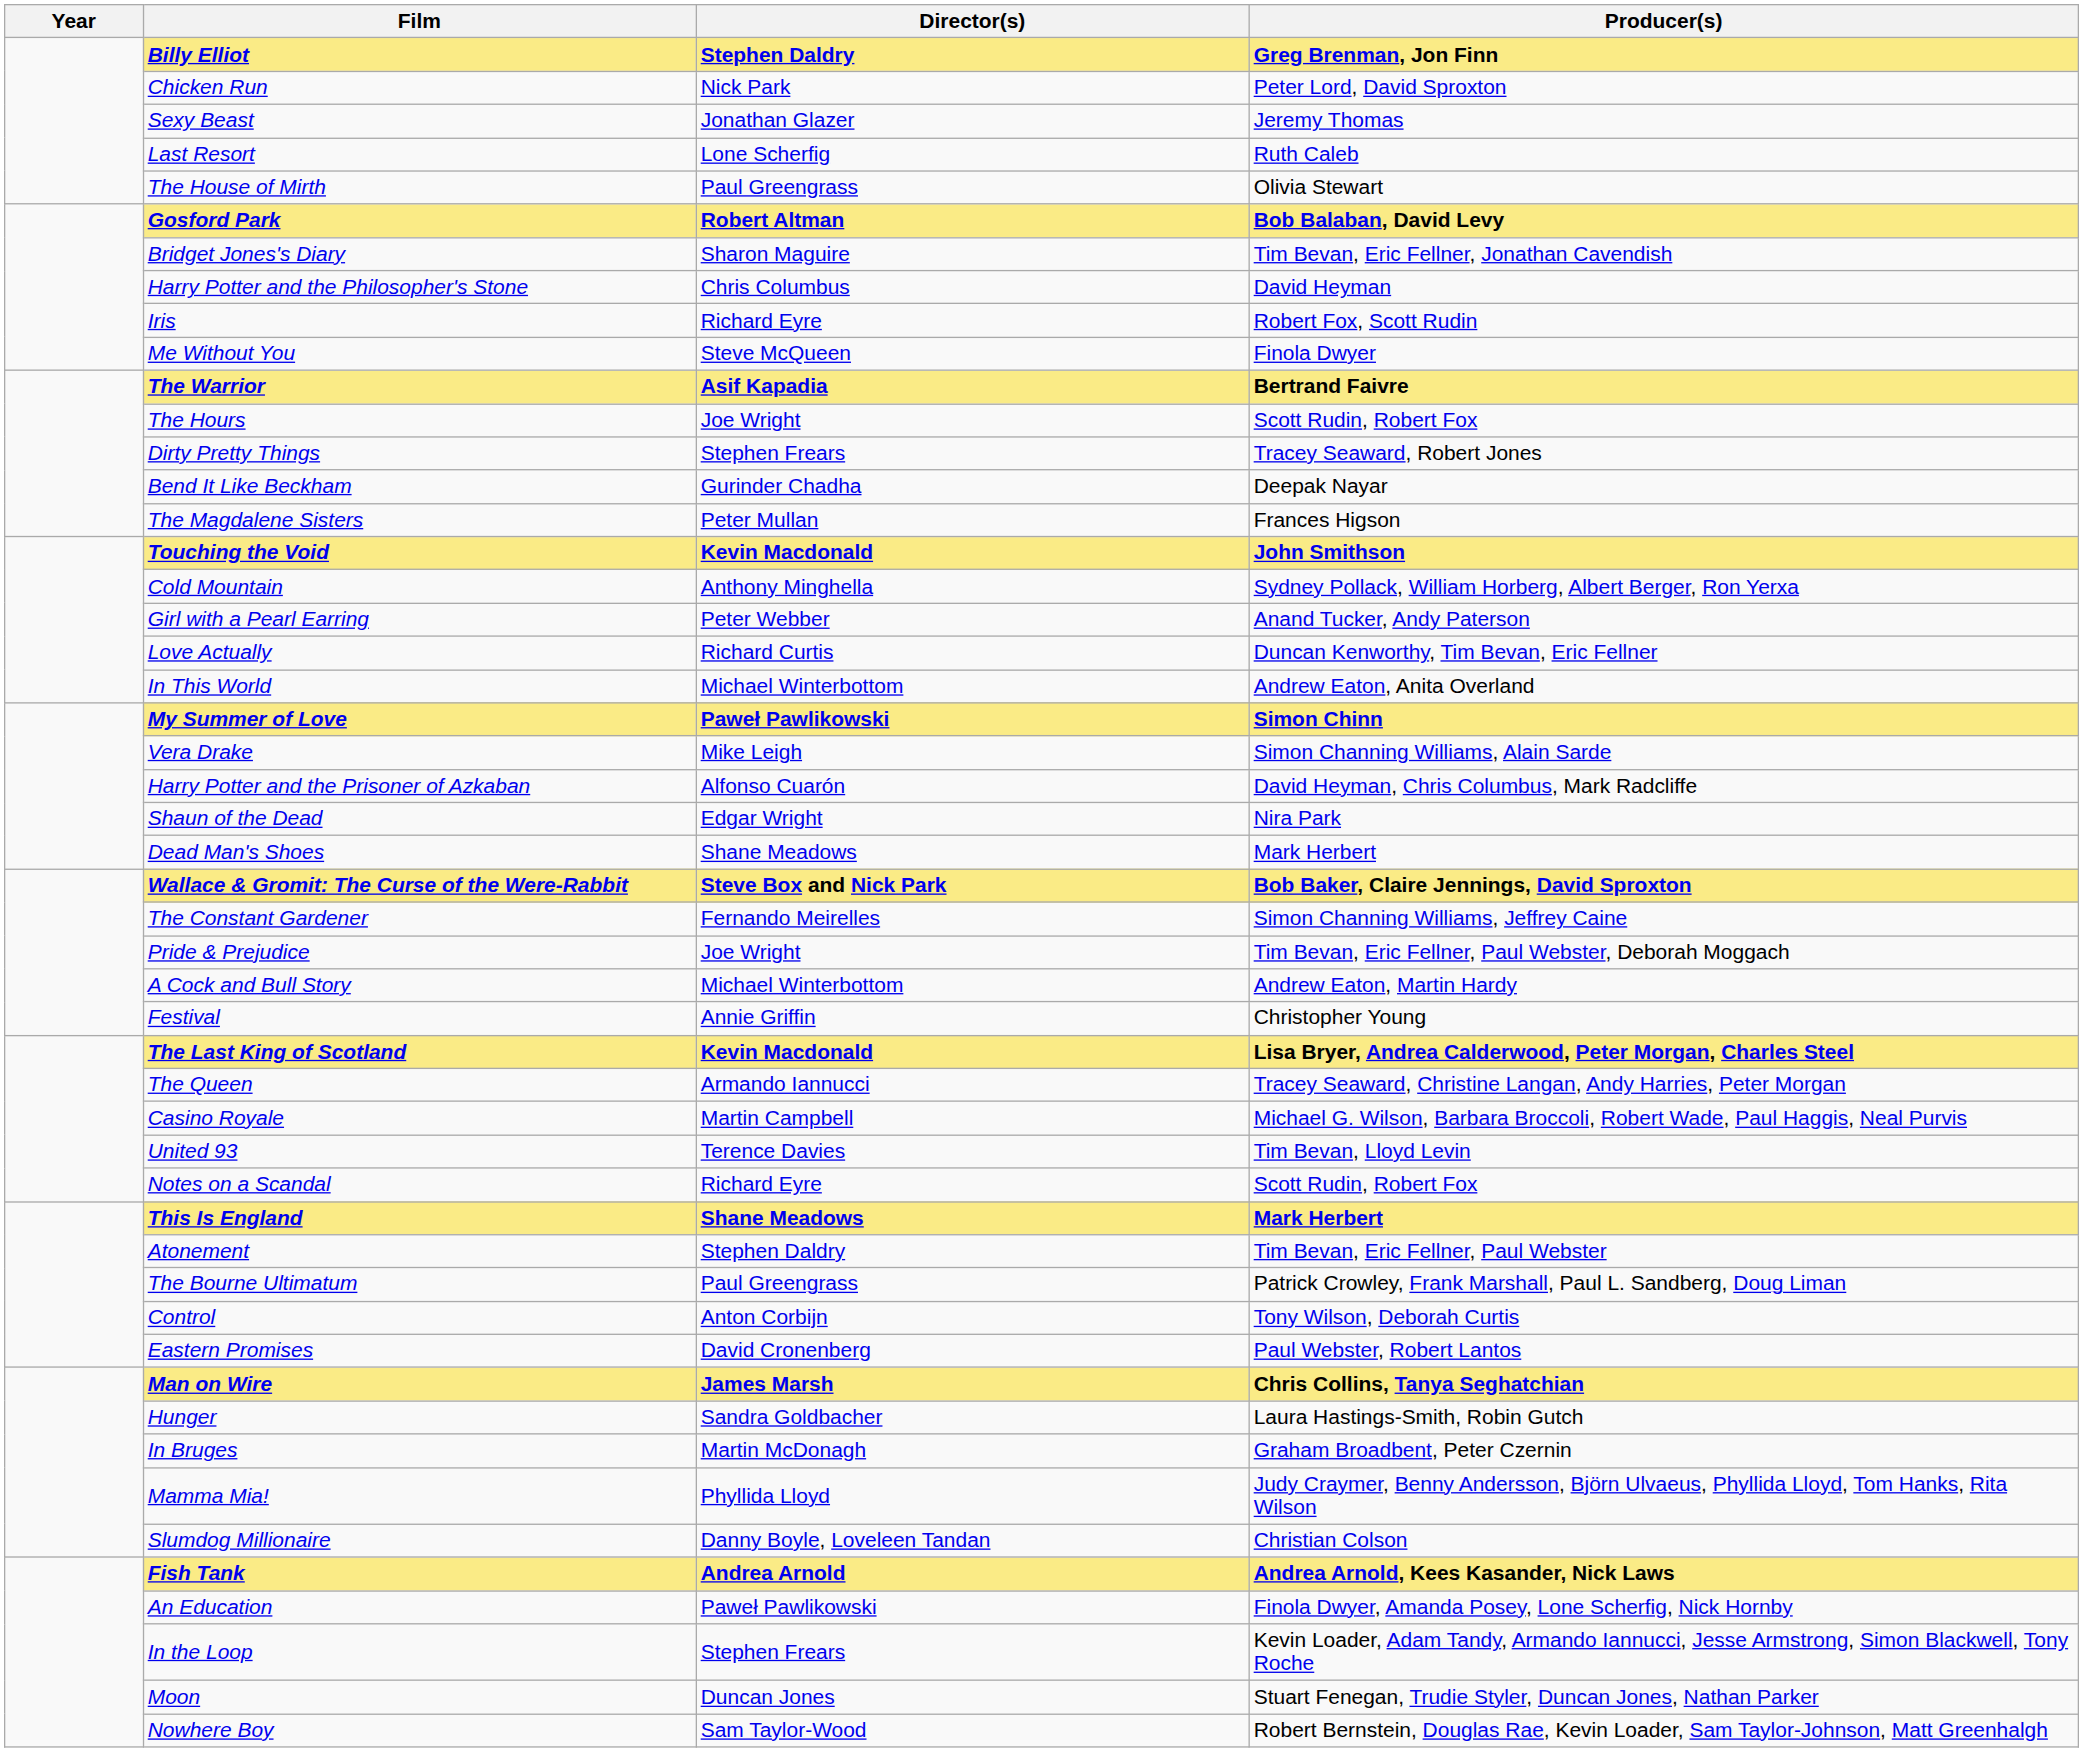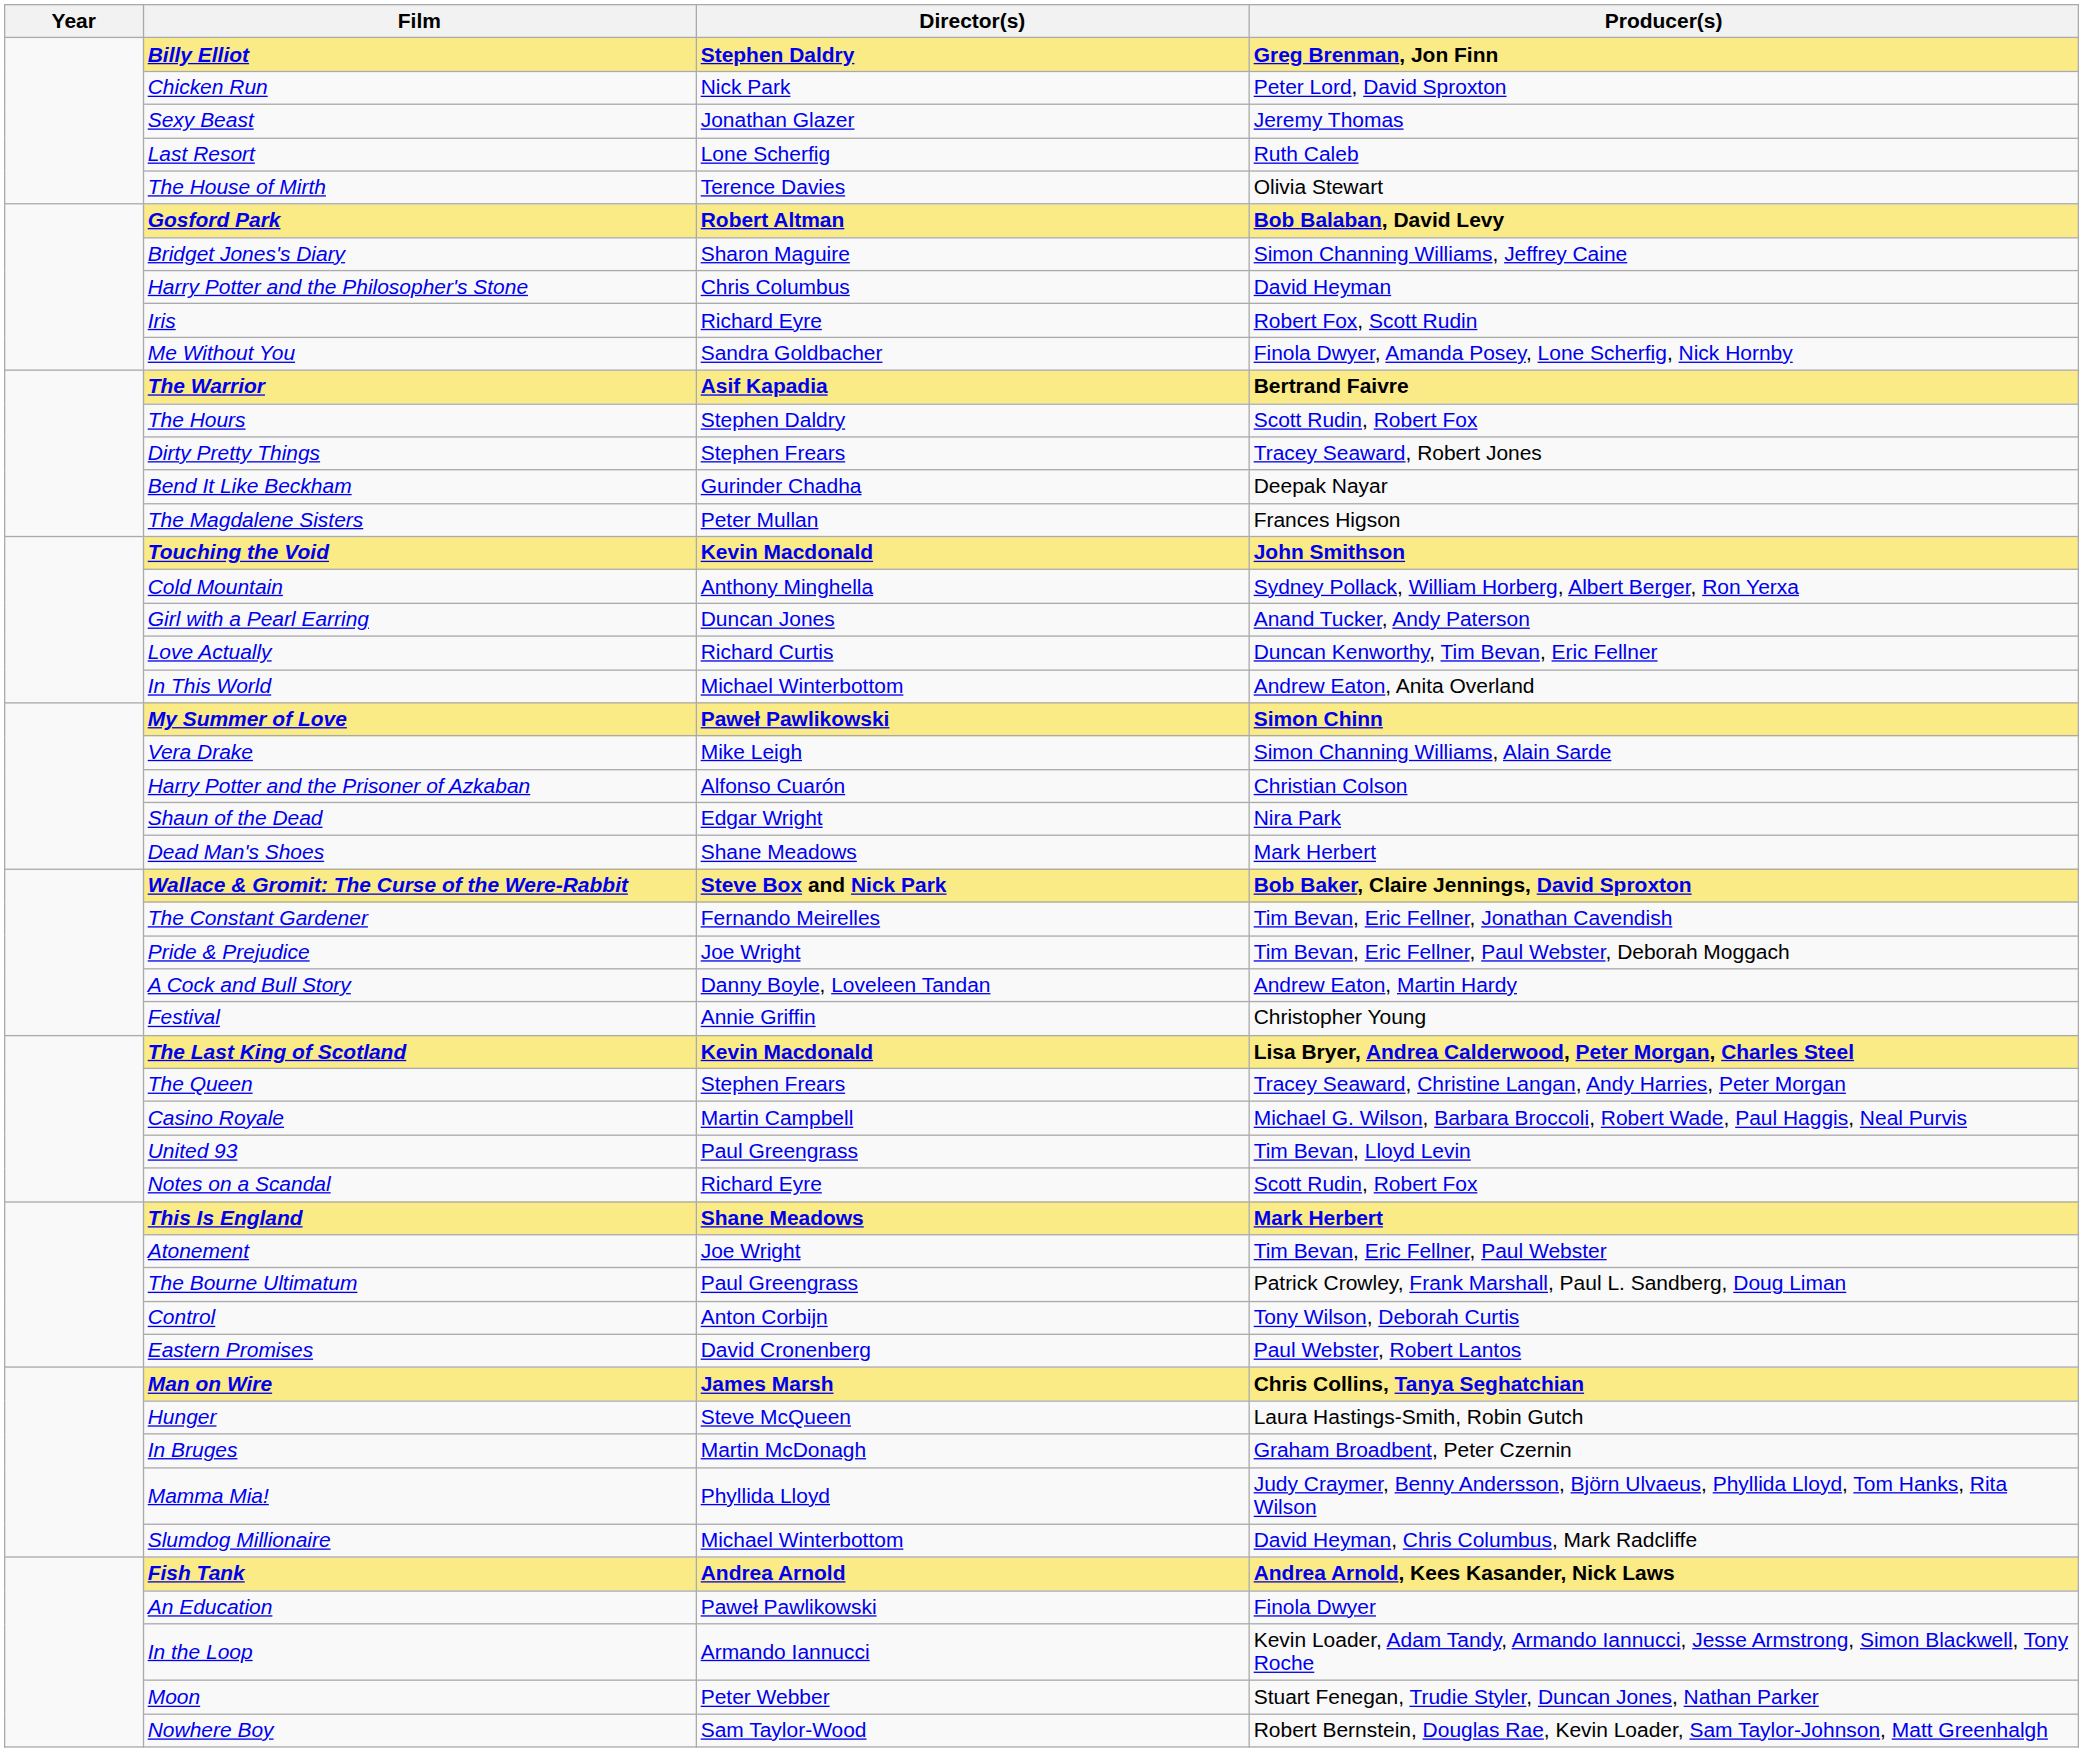The House of Mirth | Director(s): Paul Greengrass -> Terence Davies
Bridget Jones's Diary | Producer(s): Tim Bevan, Eric Fellner, Jonathan Cavendish -> Simon Channing Williams, Jeffrey Caine
Me Without You | Director(s): Steve McQueen -> Sandra Goldbacher
Me Without You | Producer(s): Finola Dwyer -> Finola Dwyer, Amanda Posey, Lone Scherfig, Nick Hornby
The Hours | Director(s): Joe Wright -> Stephen Daldry
Girl with a Pearl Earring | Director(s): Peter Webber -> Duncan Jones
Harry Potter and the Prisoner of Azkaban | Producer(s): David Heyman, Chris Columbus, Mark Radcliffe -> Christian Colson
The Constant Gardener | Producer(s): Simon Channing Williams, Jeffrey Caine -> Tim Bevan, Eric Fellner, Jonathan Cavendish
A Cock and Bull Story | Director(s): Michael Winterbottom -> Danny Boyle, Loveleen Tandan
The Queen | Director(s): Armando Iannucci -> Stephen Frears
United 93 | Director(s): Terence Davies -> Paul Greengrass
Atonement | Director(s): Stephen Daldry -> Joe Wright
Hunger | Director(s): Sandra Goldbacher -> Steve McQueen
Slumdog Millionaire | Director(s): Danny Boyle, Loveleen Tandan -> Michael Winterbottom
Slumdog Millionaire | Producer(s): Christian Colson -> David Heyman, Chris Columbus, Mark Radcliffe
An Education | Producer(s): Finola Dwyer, Amanda Posey, Lone Scherfig, Nick Hornby -> Finola Dwyer
In the Loop | Director(s): Stephen Frears -> Armando Iannucci
Moon | Director(s): Duncan Jones -> Peter Webber
